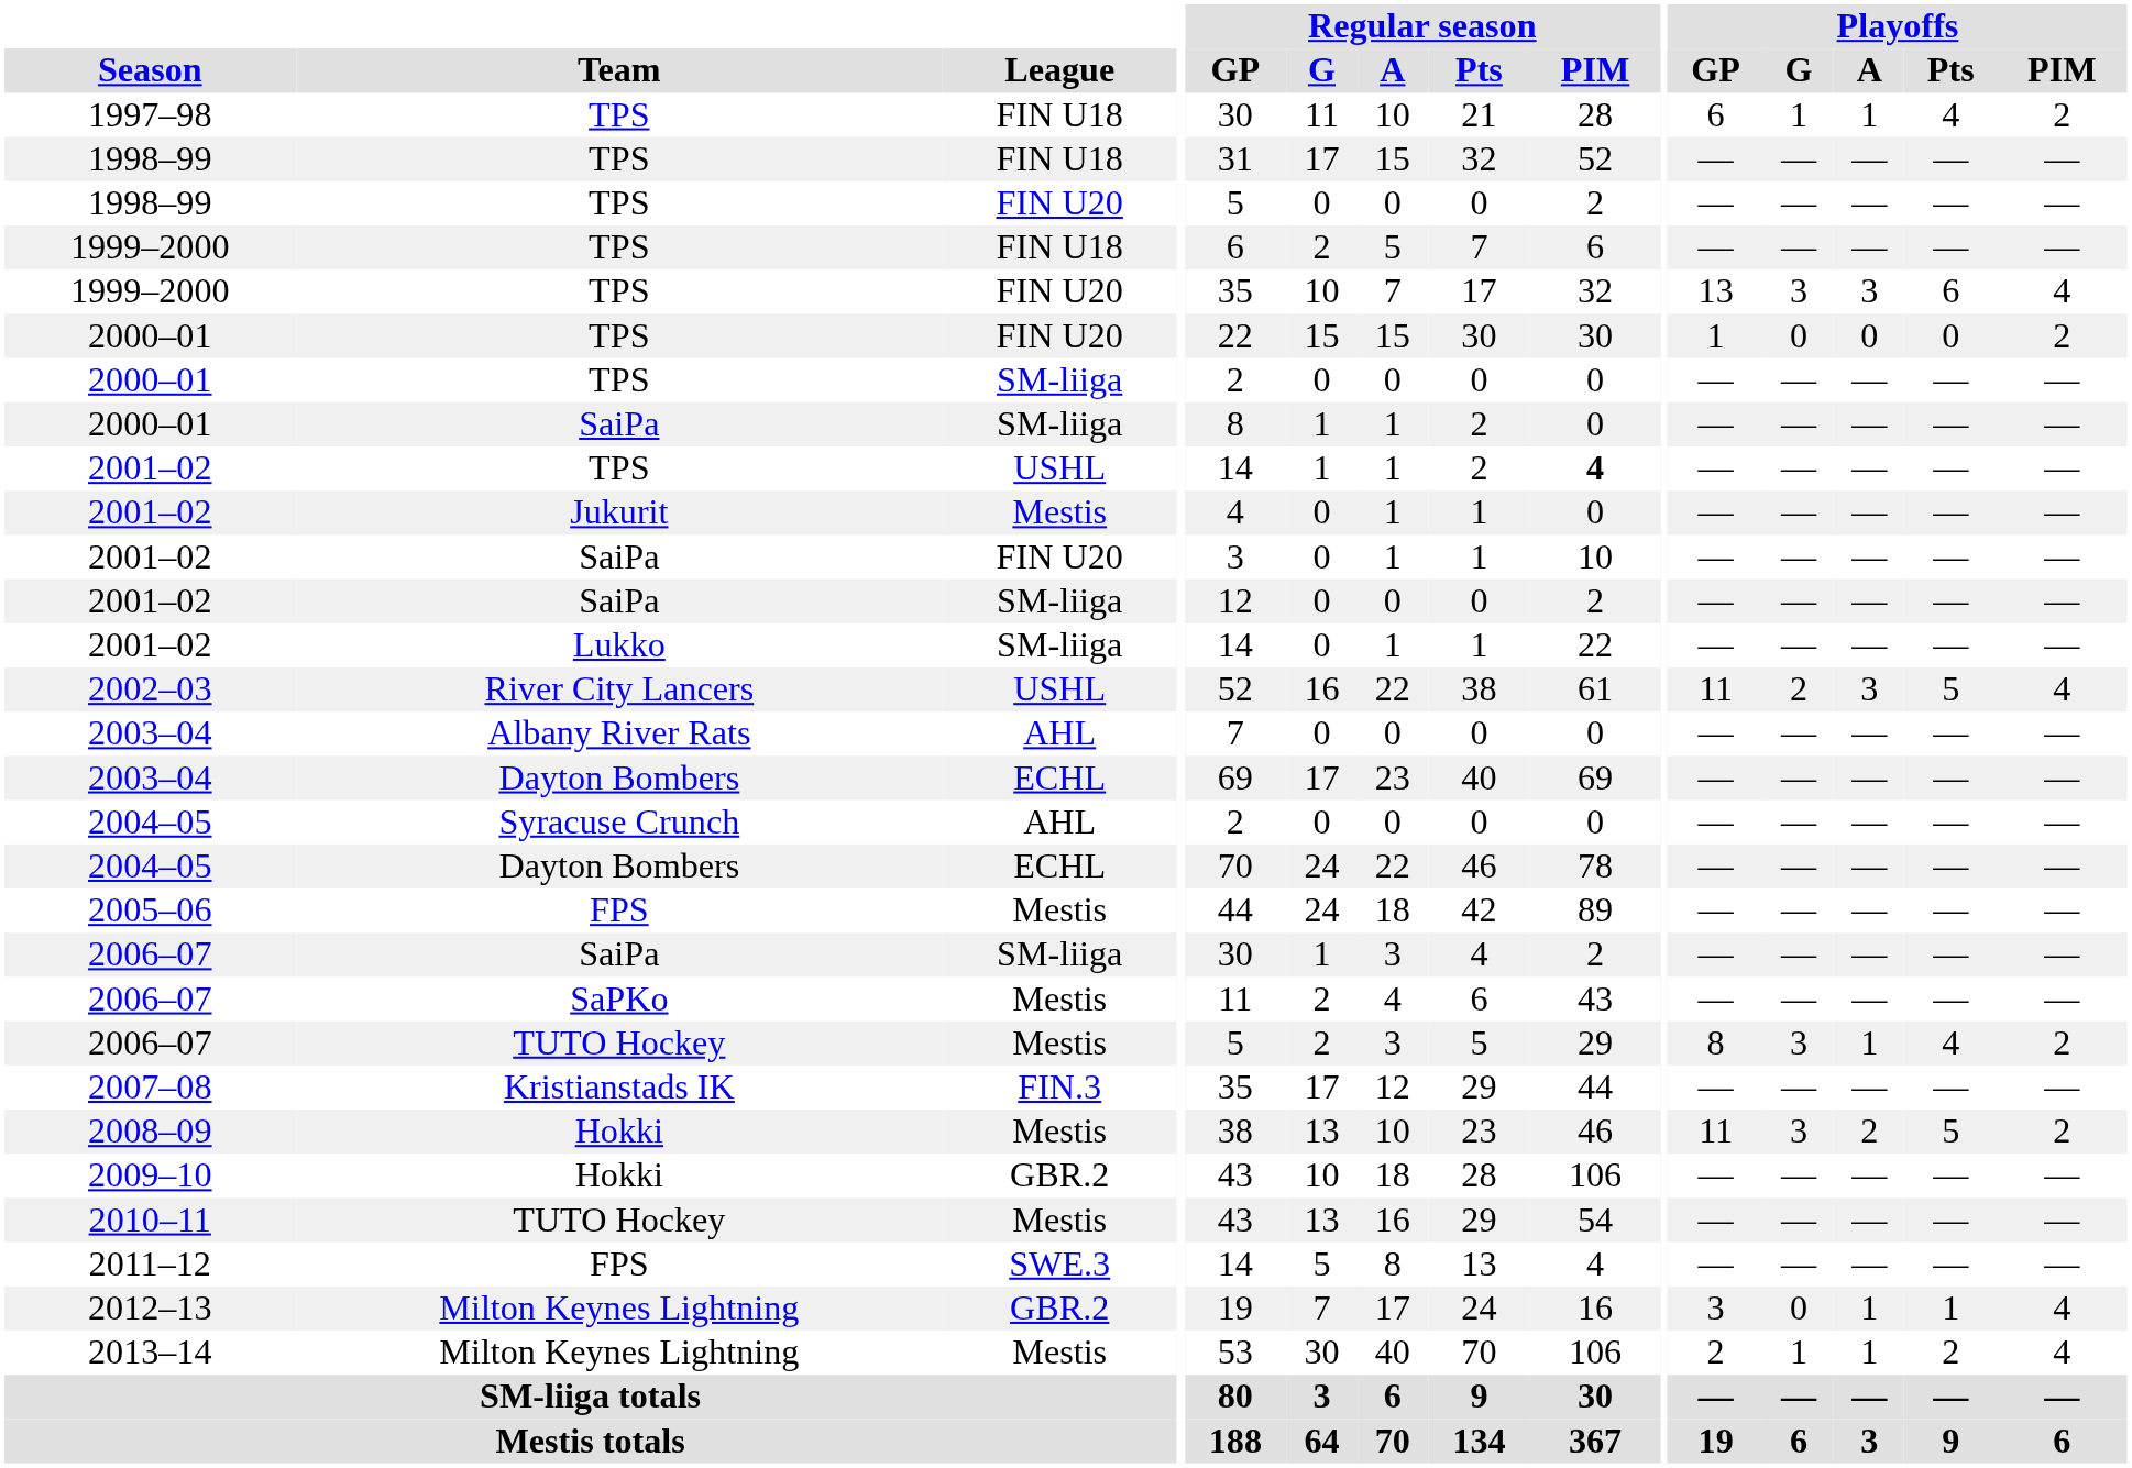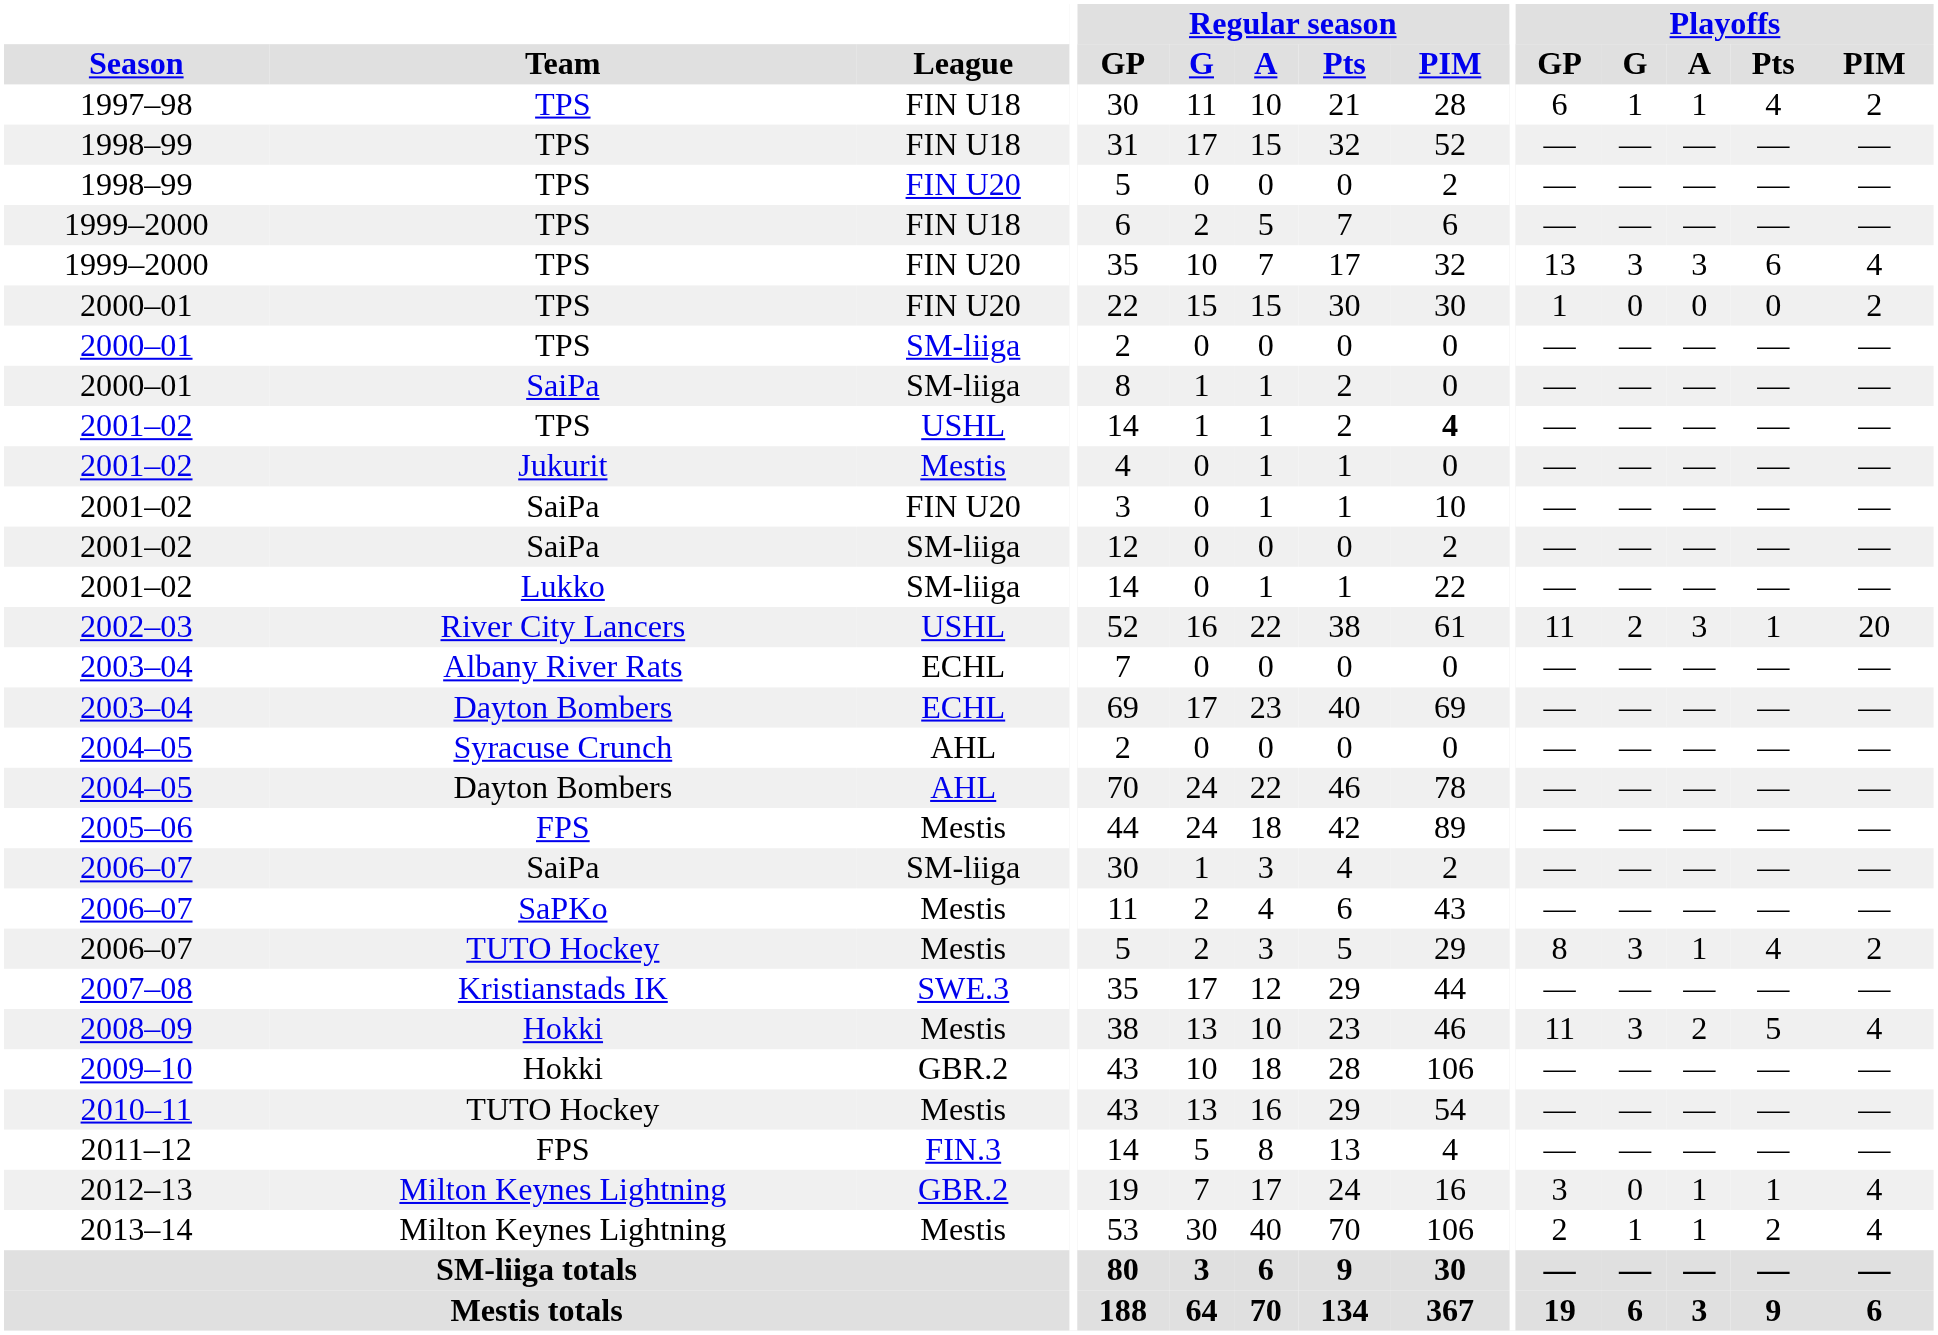2002–03 | Playoffs / Pts: 5 -> 1
2002–03 | Playoffs / PIM: 4 -> 20
2003–04 / Albany River Rats | League: AHL -> ECHL
2004–05 / Dayton Bombers | League: ECHL -> AHL
2007–08 | League: FIN.3 -> SWE.3
2008–09 | Playoffs / PIM: 2 -> 4
2011–12 | League: SWE.3 -> FIN.3
